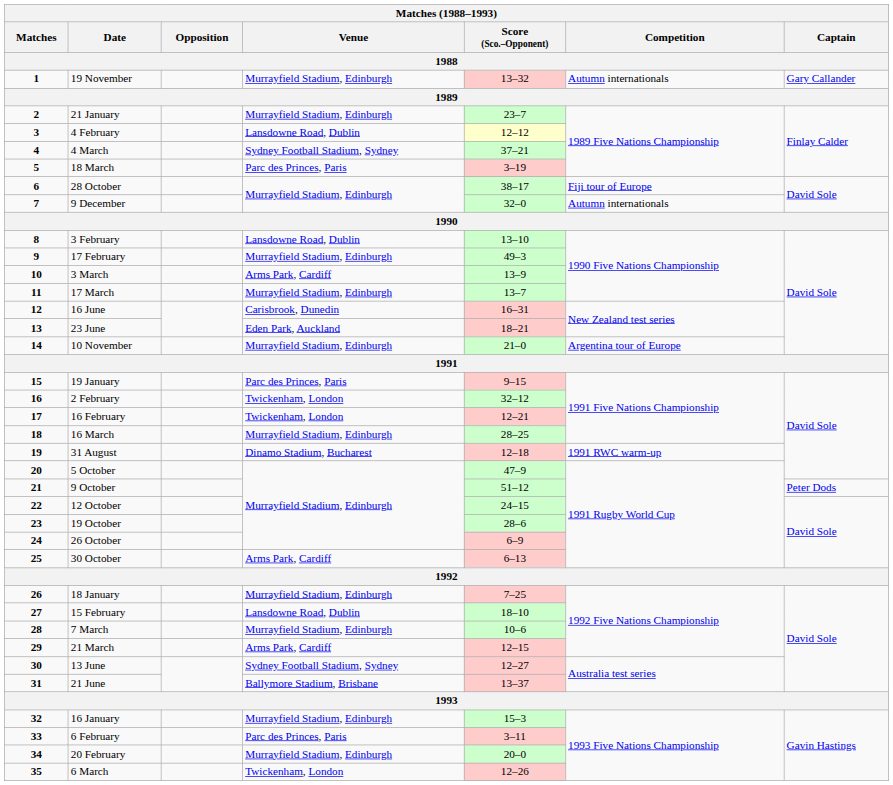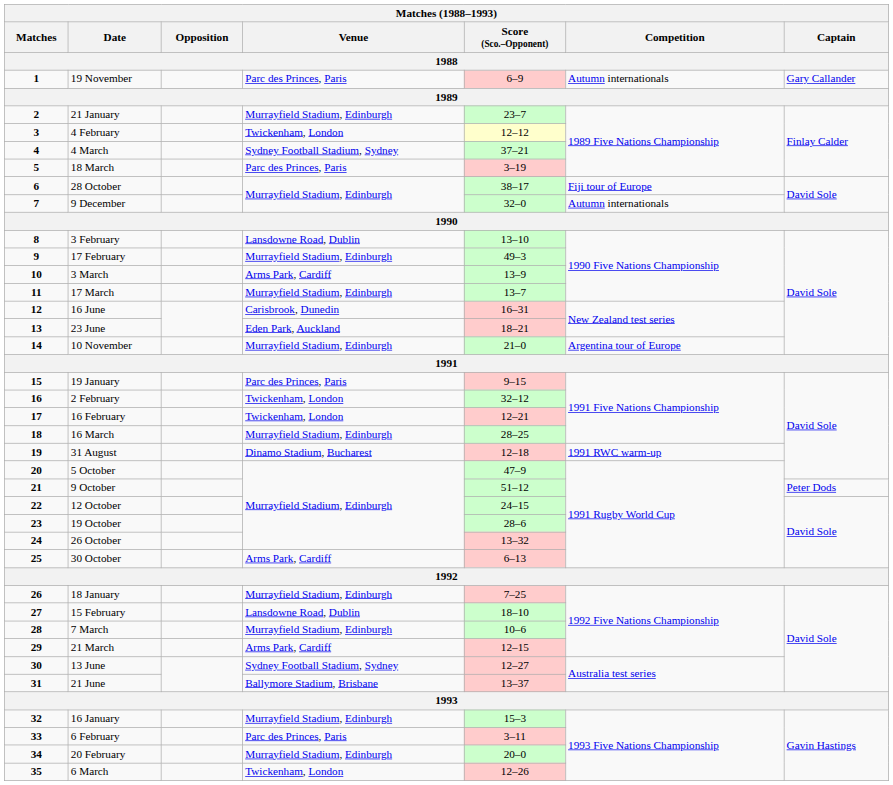19 November | Venue: Murrayfield Stadium, Edinburgh -> Parc des Princes, Paris
19 November | Score (Sco.–Opponent): 13–32 -> 6–9
4 February | Venue: Lansdowne Road, Dublin -> Twickenham, London
26 October | Score (Sco.–Opponent): 6–9 -> 13–32
